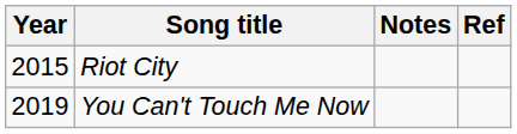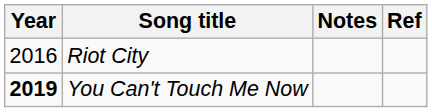Riot City | Year: 2015 -> 2016
You Can't Touch Me Now | Year: normal -> bold
